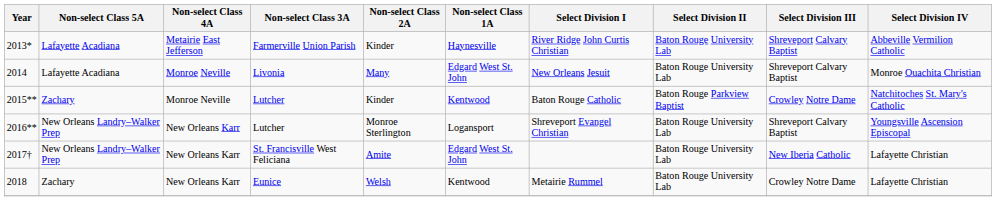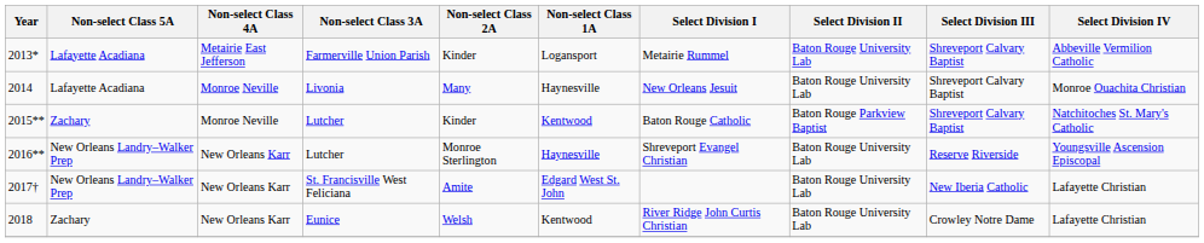2013* | Non-select Class 1A: Haynesville -> Logansport
2013* | Select Division I: River Ridge John Curtis Christian -> Metairie Rummel
2014 | Non-select Class 1A: Edgard West St. John -> Haynesville
2015** | Select Division III: Crowley Notre Dame -> Shreveport Calvary Baptist
2016** | Non-select Class 1A: Logansport -> Haynesville
2016** | Select Division III: Shreveport Calvary Baptist -> Reserve Riverside
2018 | Select Division I: Metairie Rummel -> River Ridge John Curtis Christian
